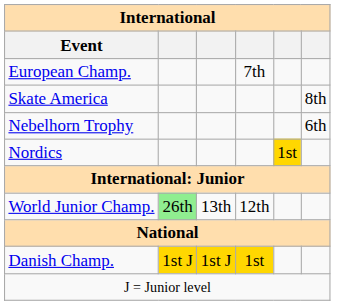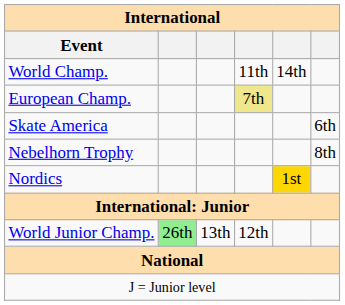+ row: World Champ. | 11th | 14th
European Champ. | column 4: no background -> khaki background
Skate America | column 6: 8th -> 6th
Nebelhorn Trophy | column 6: 6th -> 8th
- row: Danish Champ. | 1st J | 1st J | 1st
